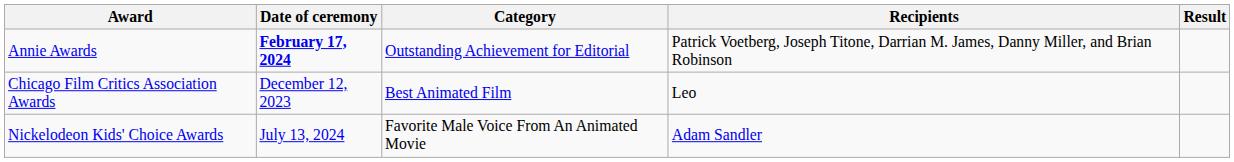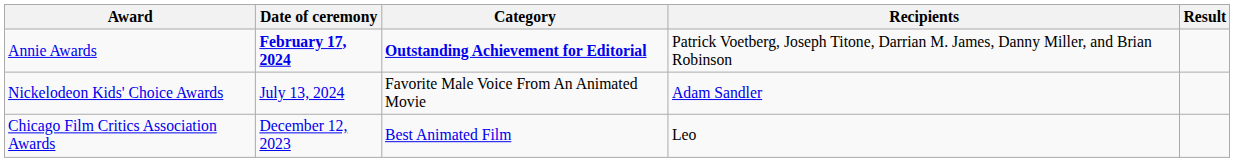Annie Awards | Category: normal -> bold
rows swapped: Chicago Film Critics Association Awards <-> Nickelodeon Kids' Choice Awards
